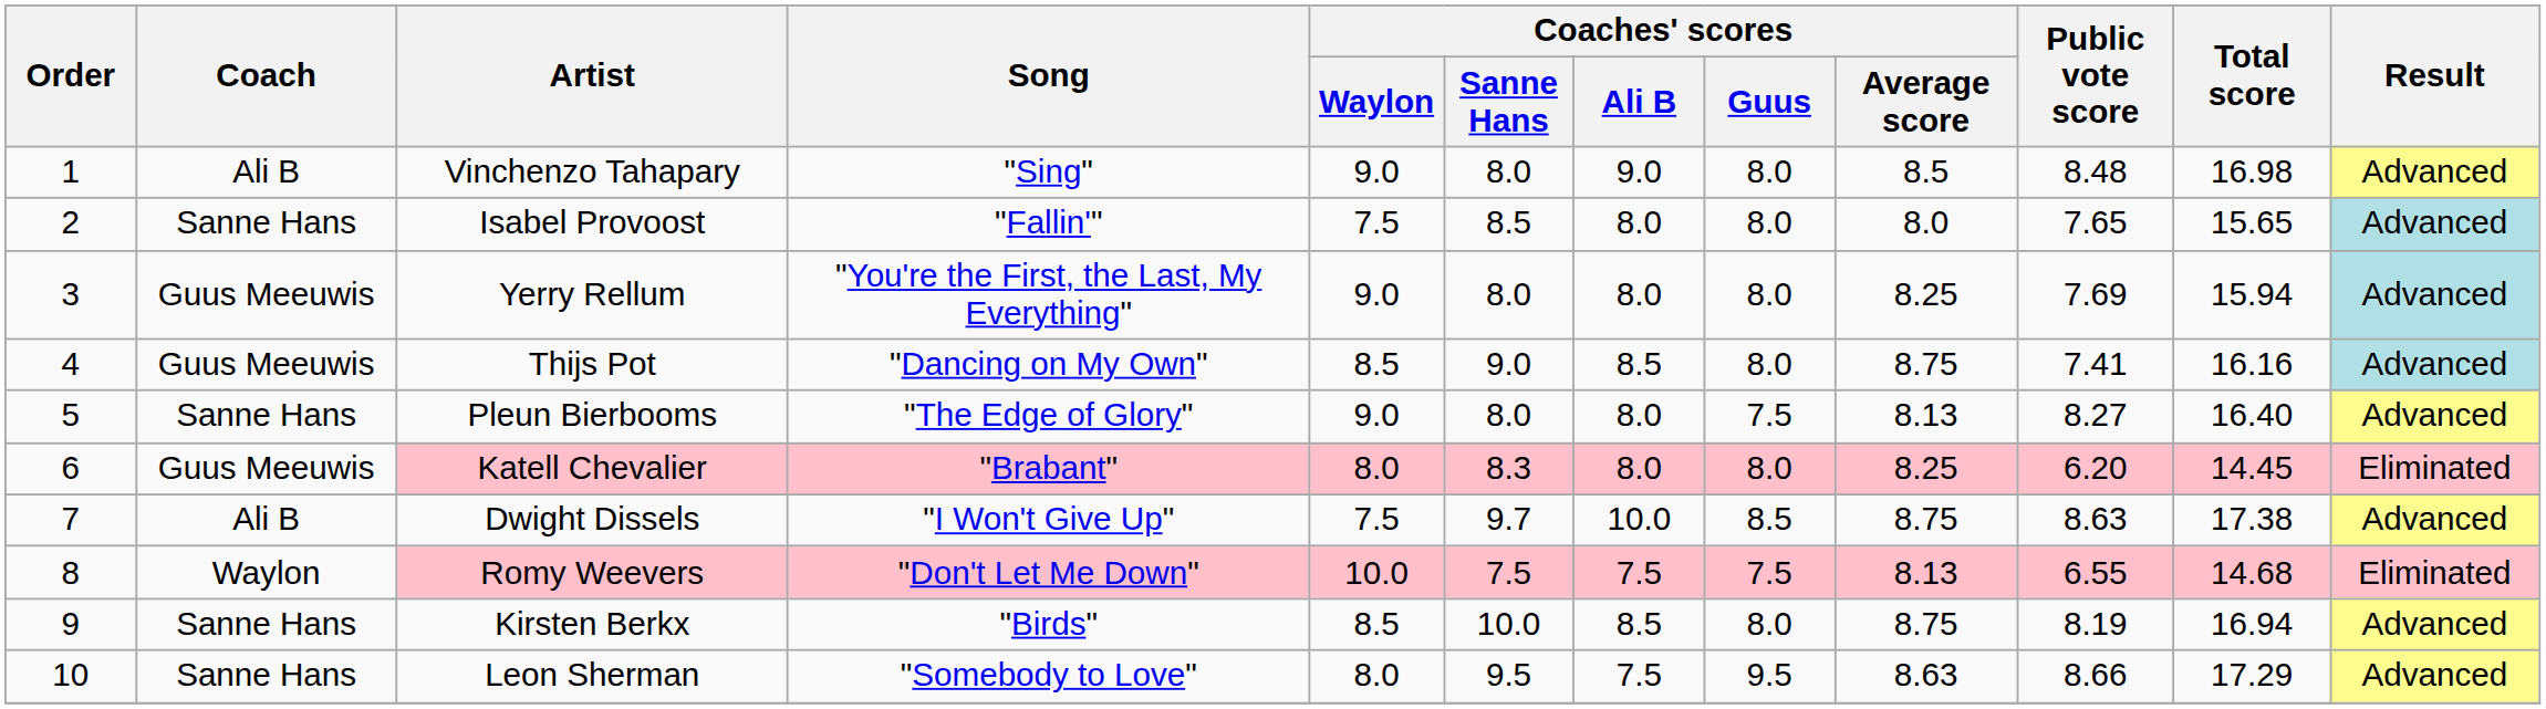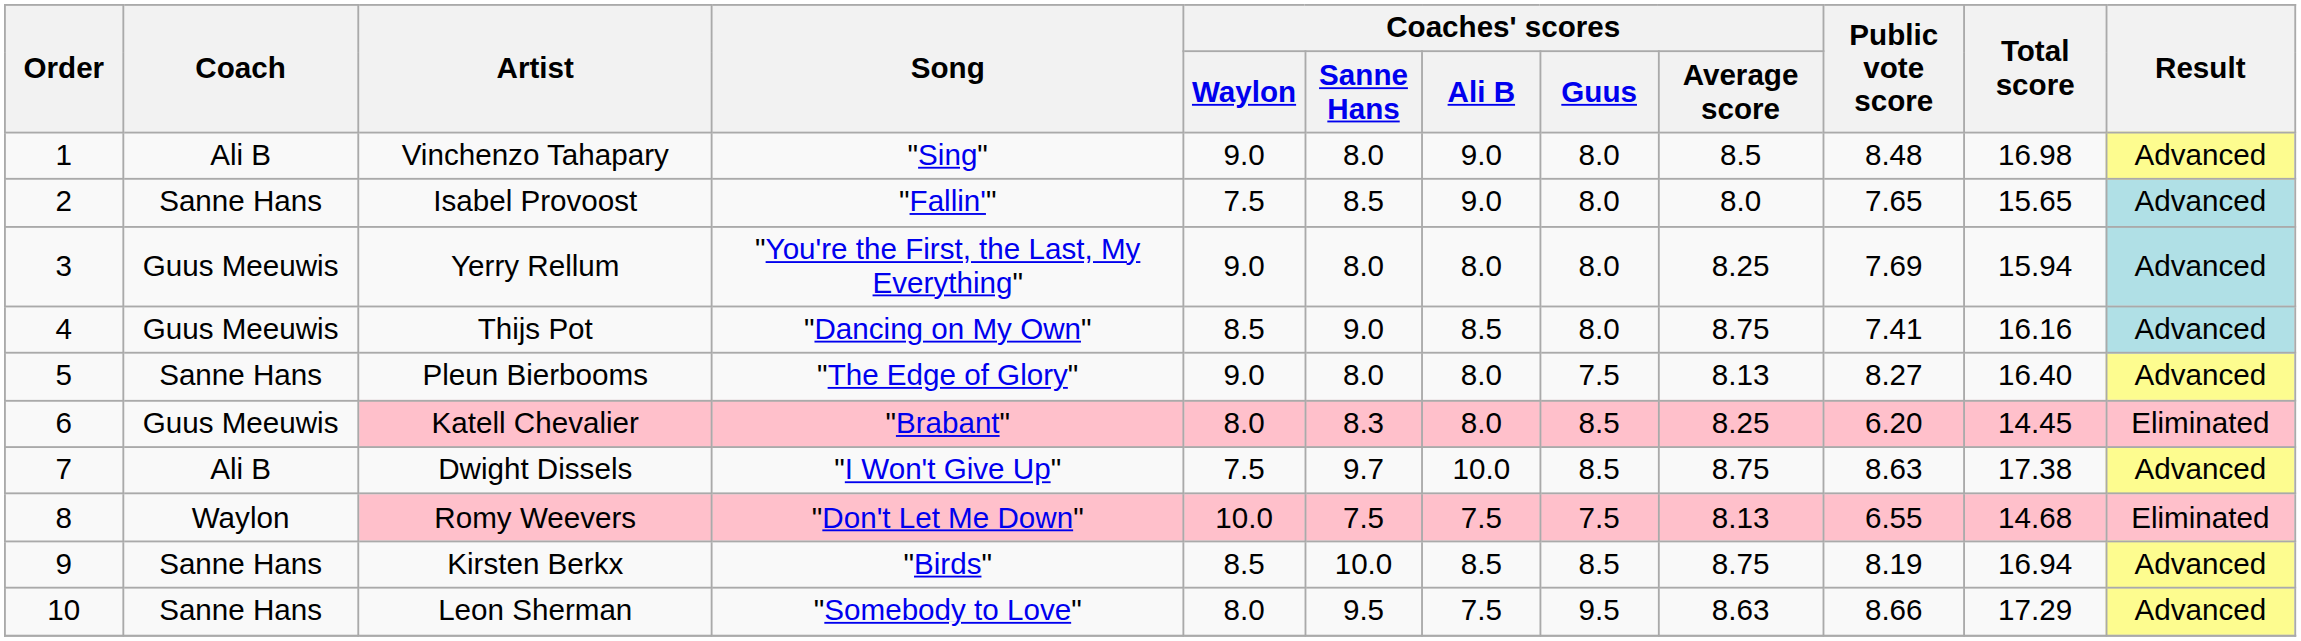Isabel Provoost | Coaches' scores / Ali B: 8.0 -> 9.0
Katell Chevalier | Coaches' scores / Guus: 8.0 -> 8.5
Kirsten Berkx | Coaches' scores / Guus: 8.0 -> 8.5
